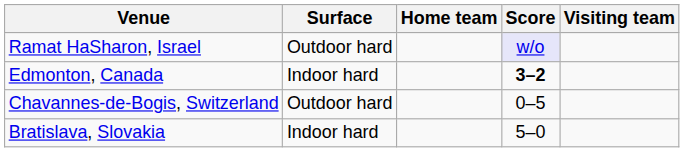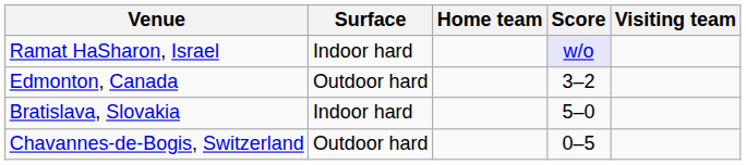Ramat HaSharon, Israel | Surface: Outdoor hard -> Indoor hard
Edmonton, Canada | Surface: Indoor hard -> Outdoor hard
Edmonton, Canada | Score: bold -> normal
rows swapped: Bratislava, Slovakia <-> Chavannes-de-Bogis, Switzerland
